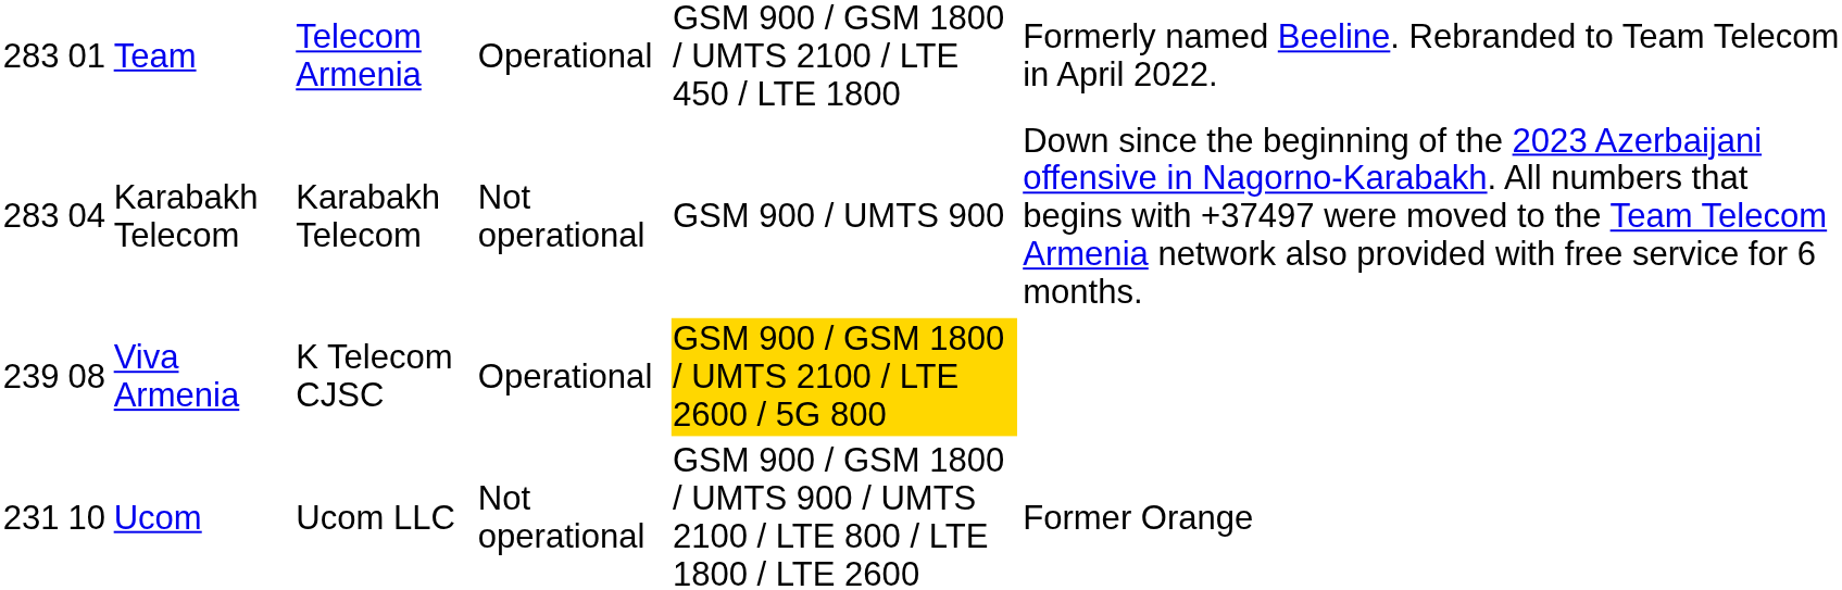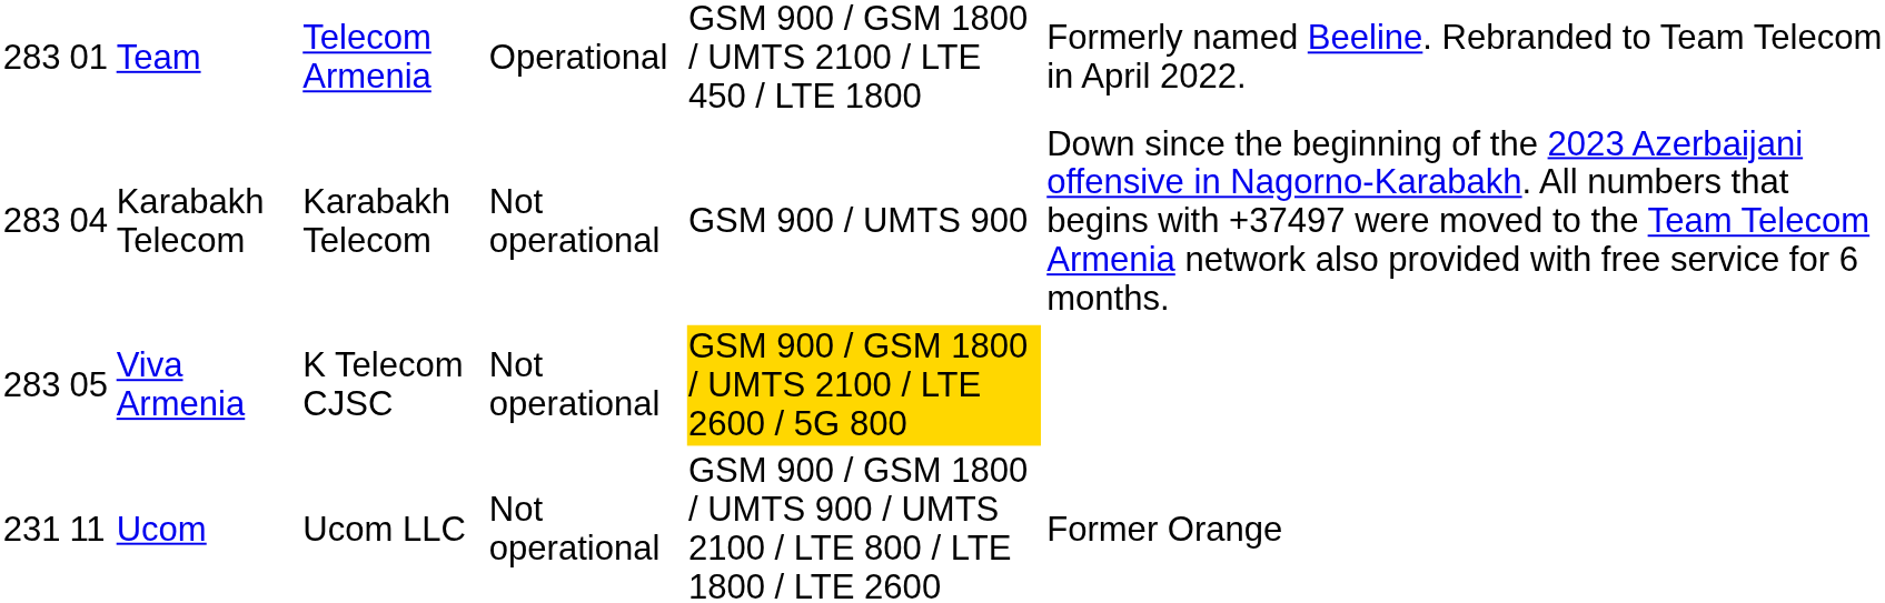Viva Armenia | column 1: 239 -> 283
Viva Armenia | column 2: 08 -> 05
Viva Armenia | column 5: Operational -> Not operational
Ucom | column 2: 10 -> 11
